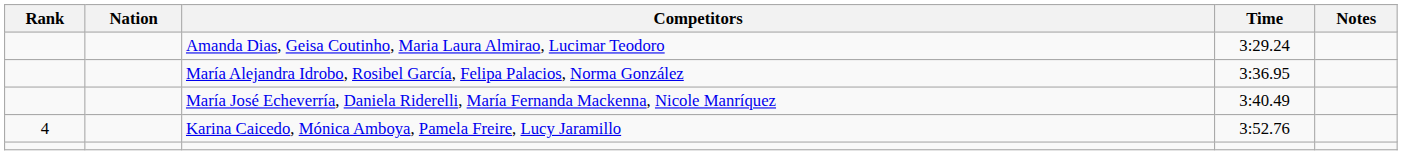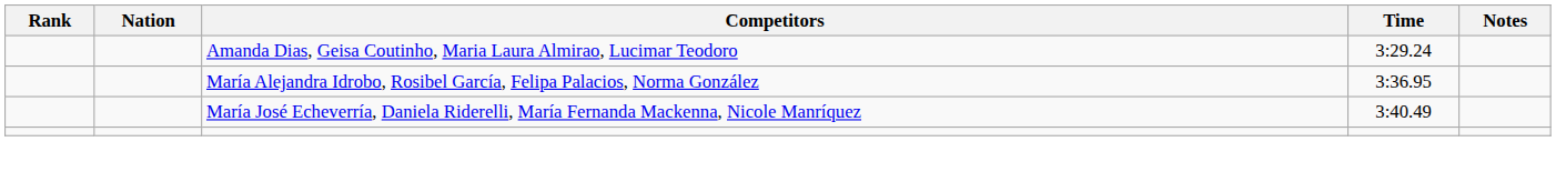- row: 4 | Karina Caicedo, Mónica Amboya, Pamela Freire, Lucy Jaramillo | 3:52.76
